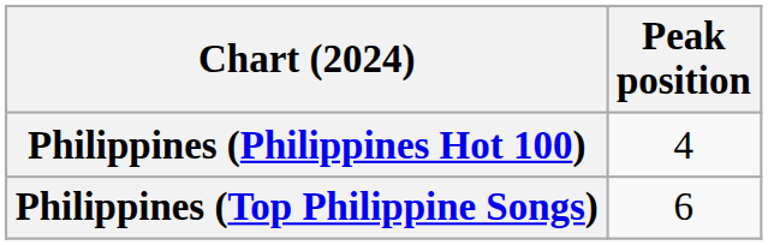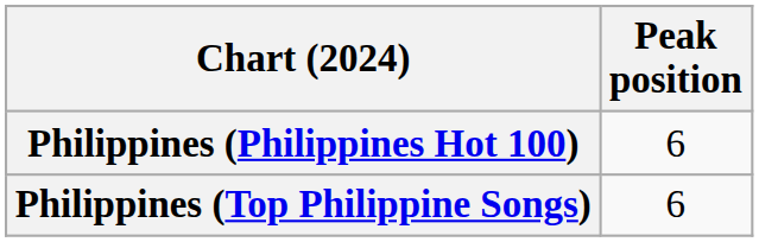Philippines (Philippines Hot 100) | Peak position: 4 -> 6
